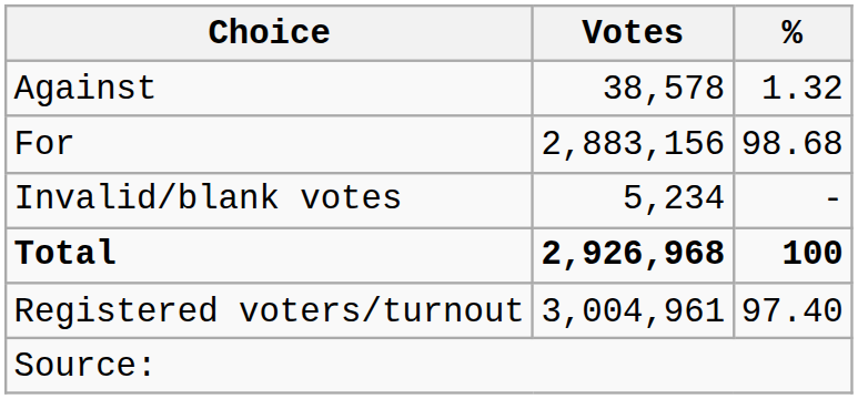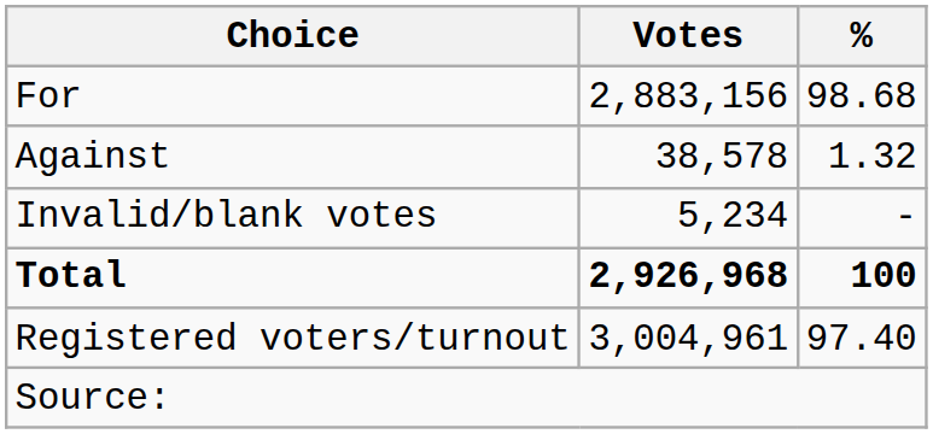rows swapped: For <-> Against
